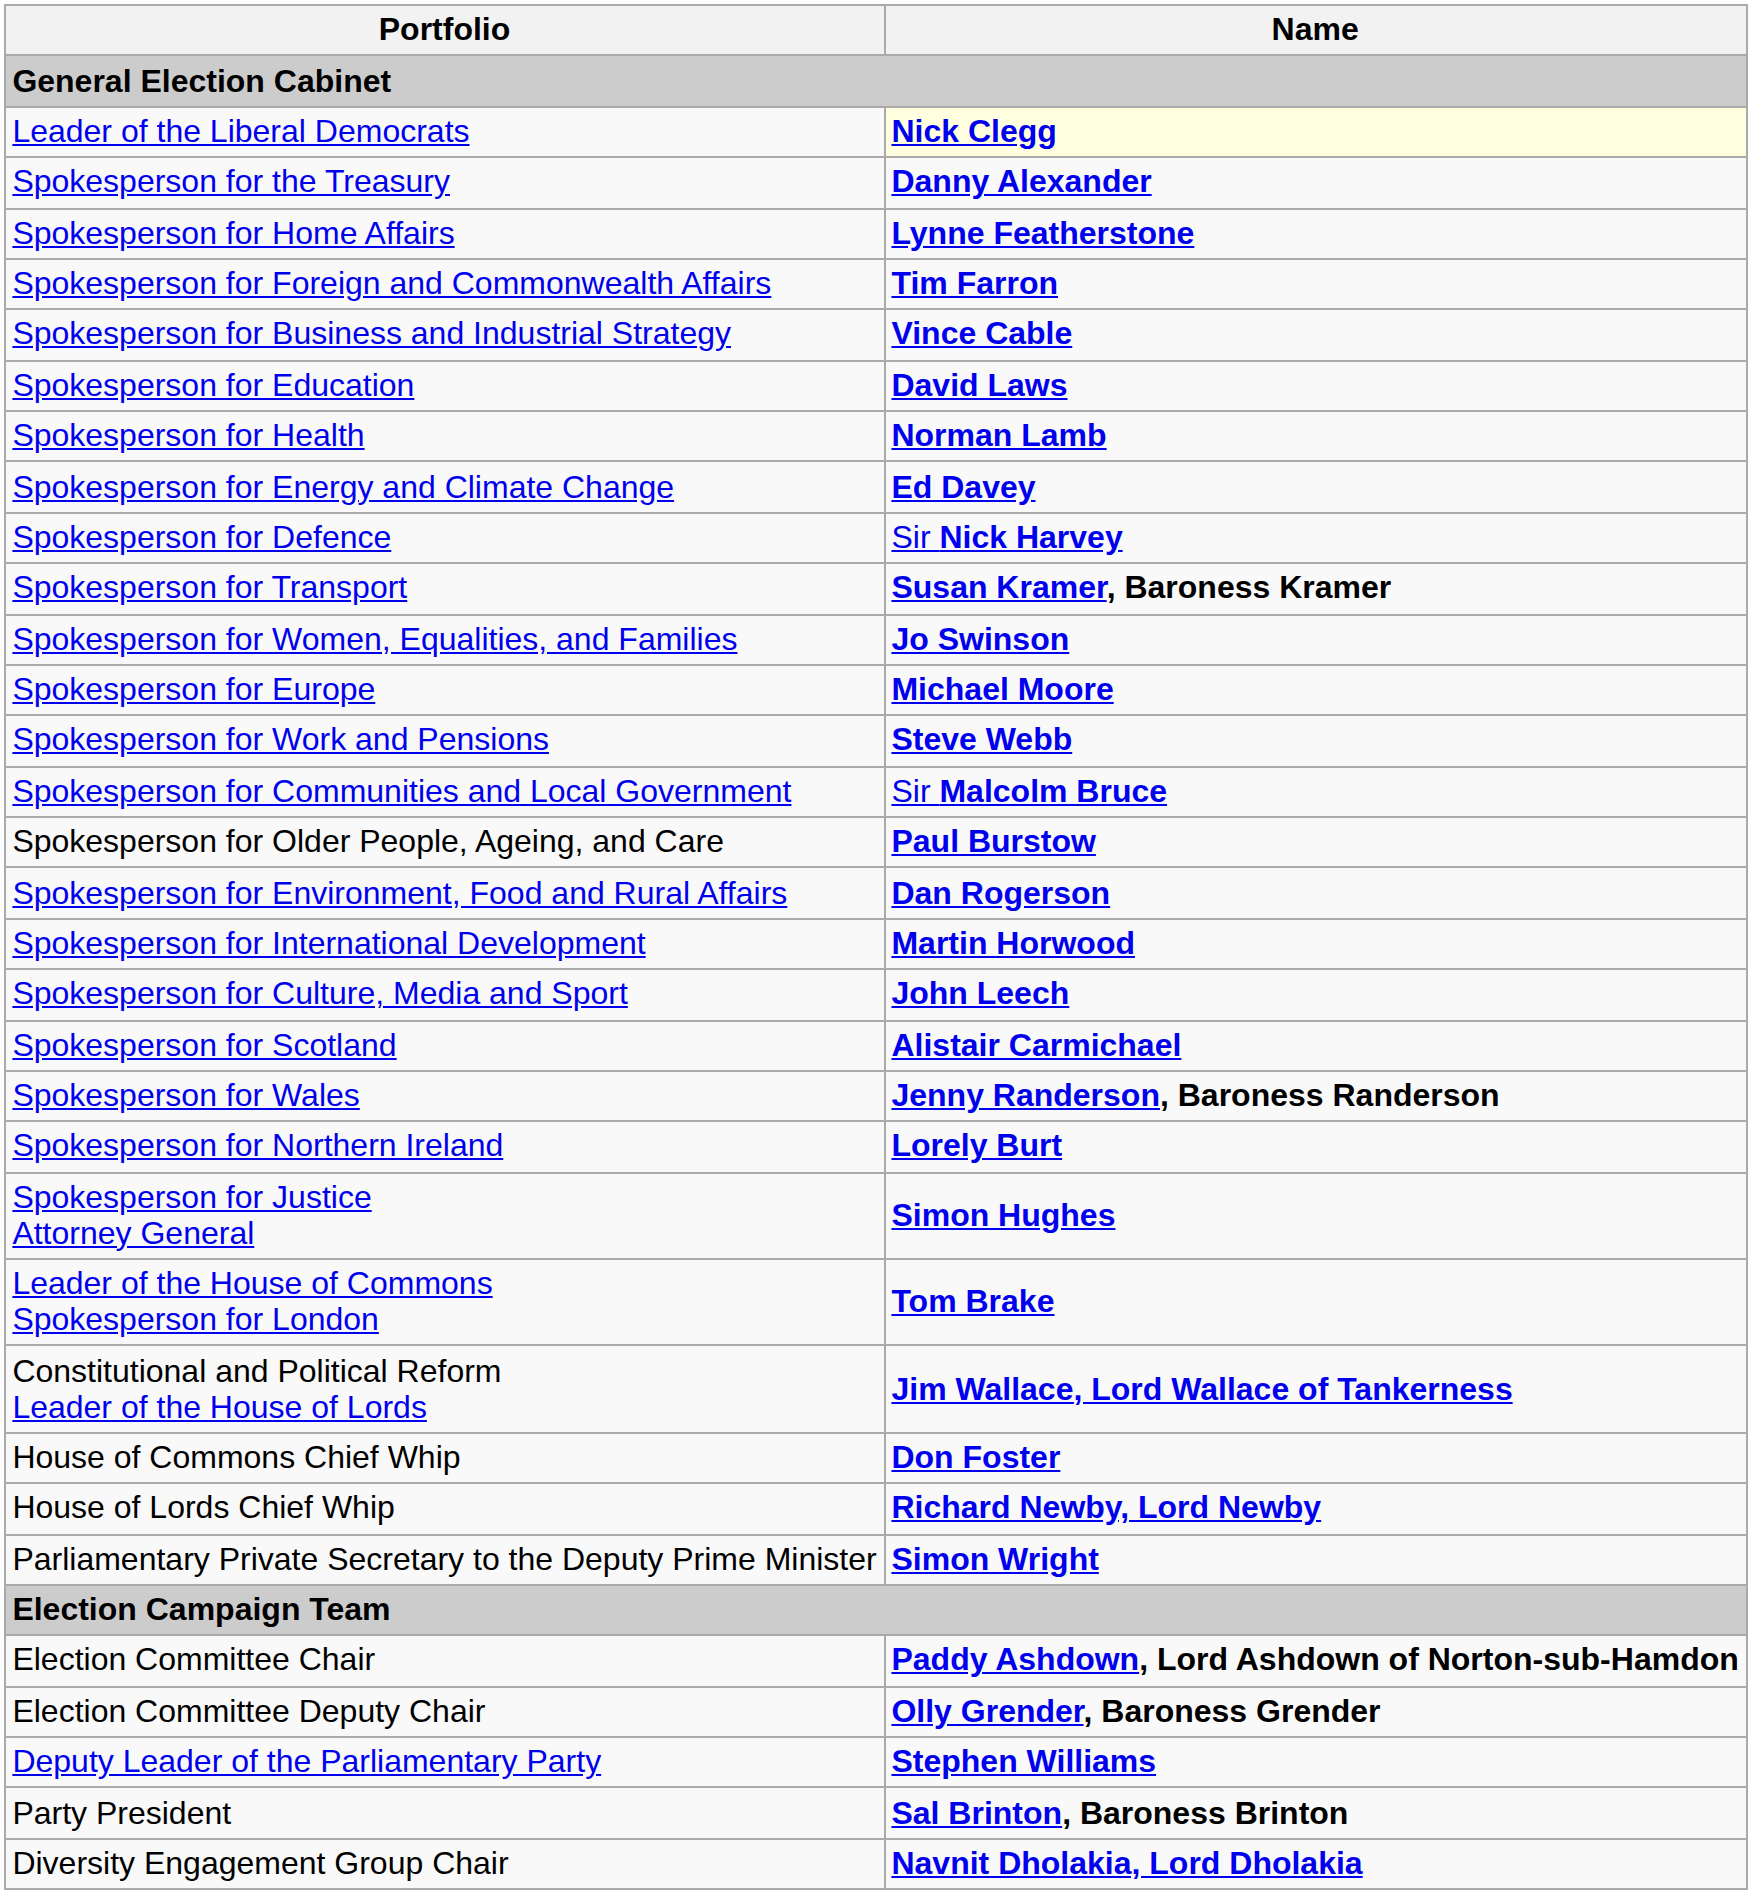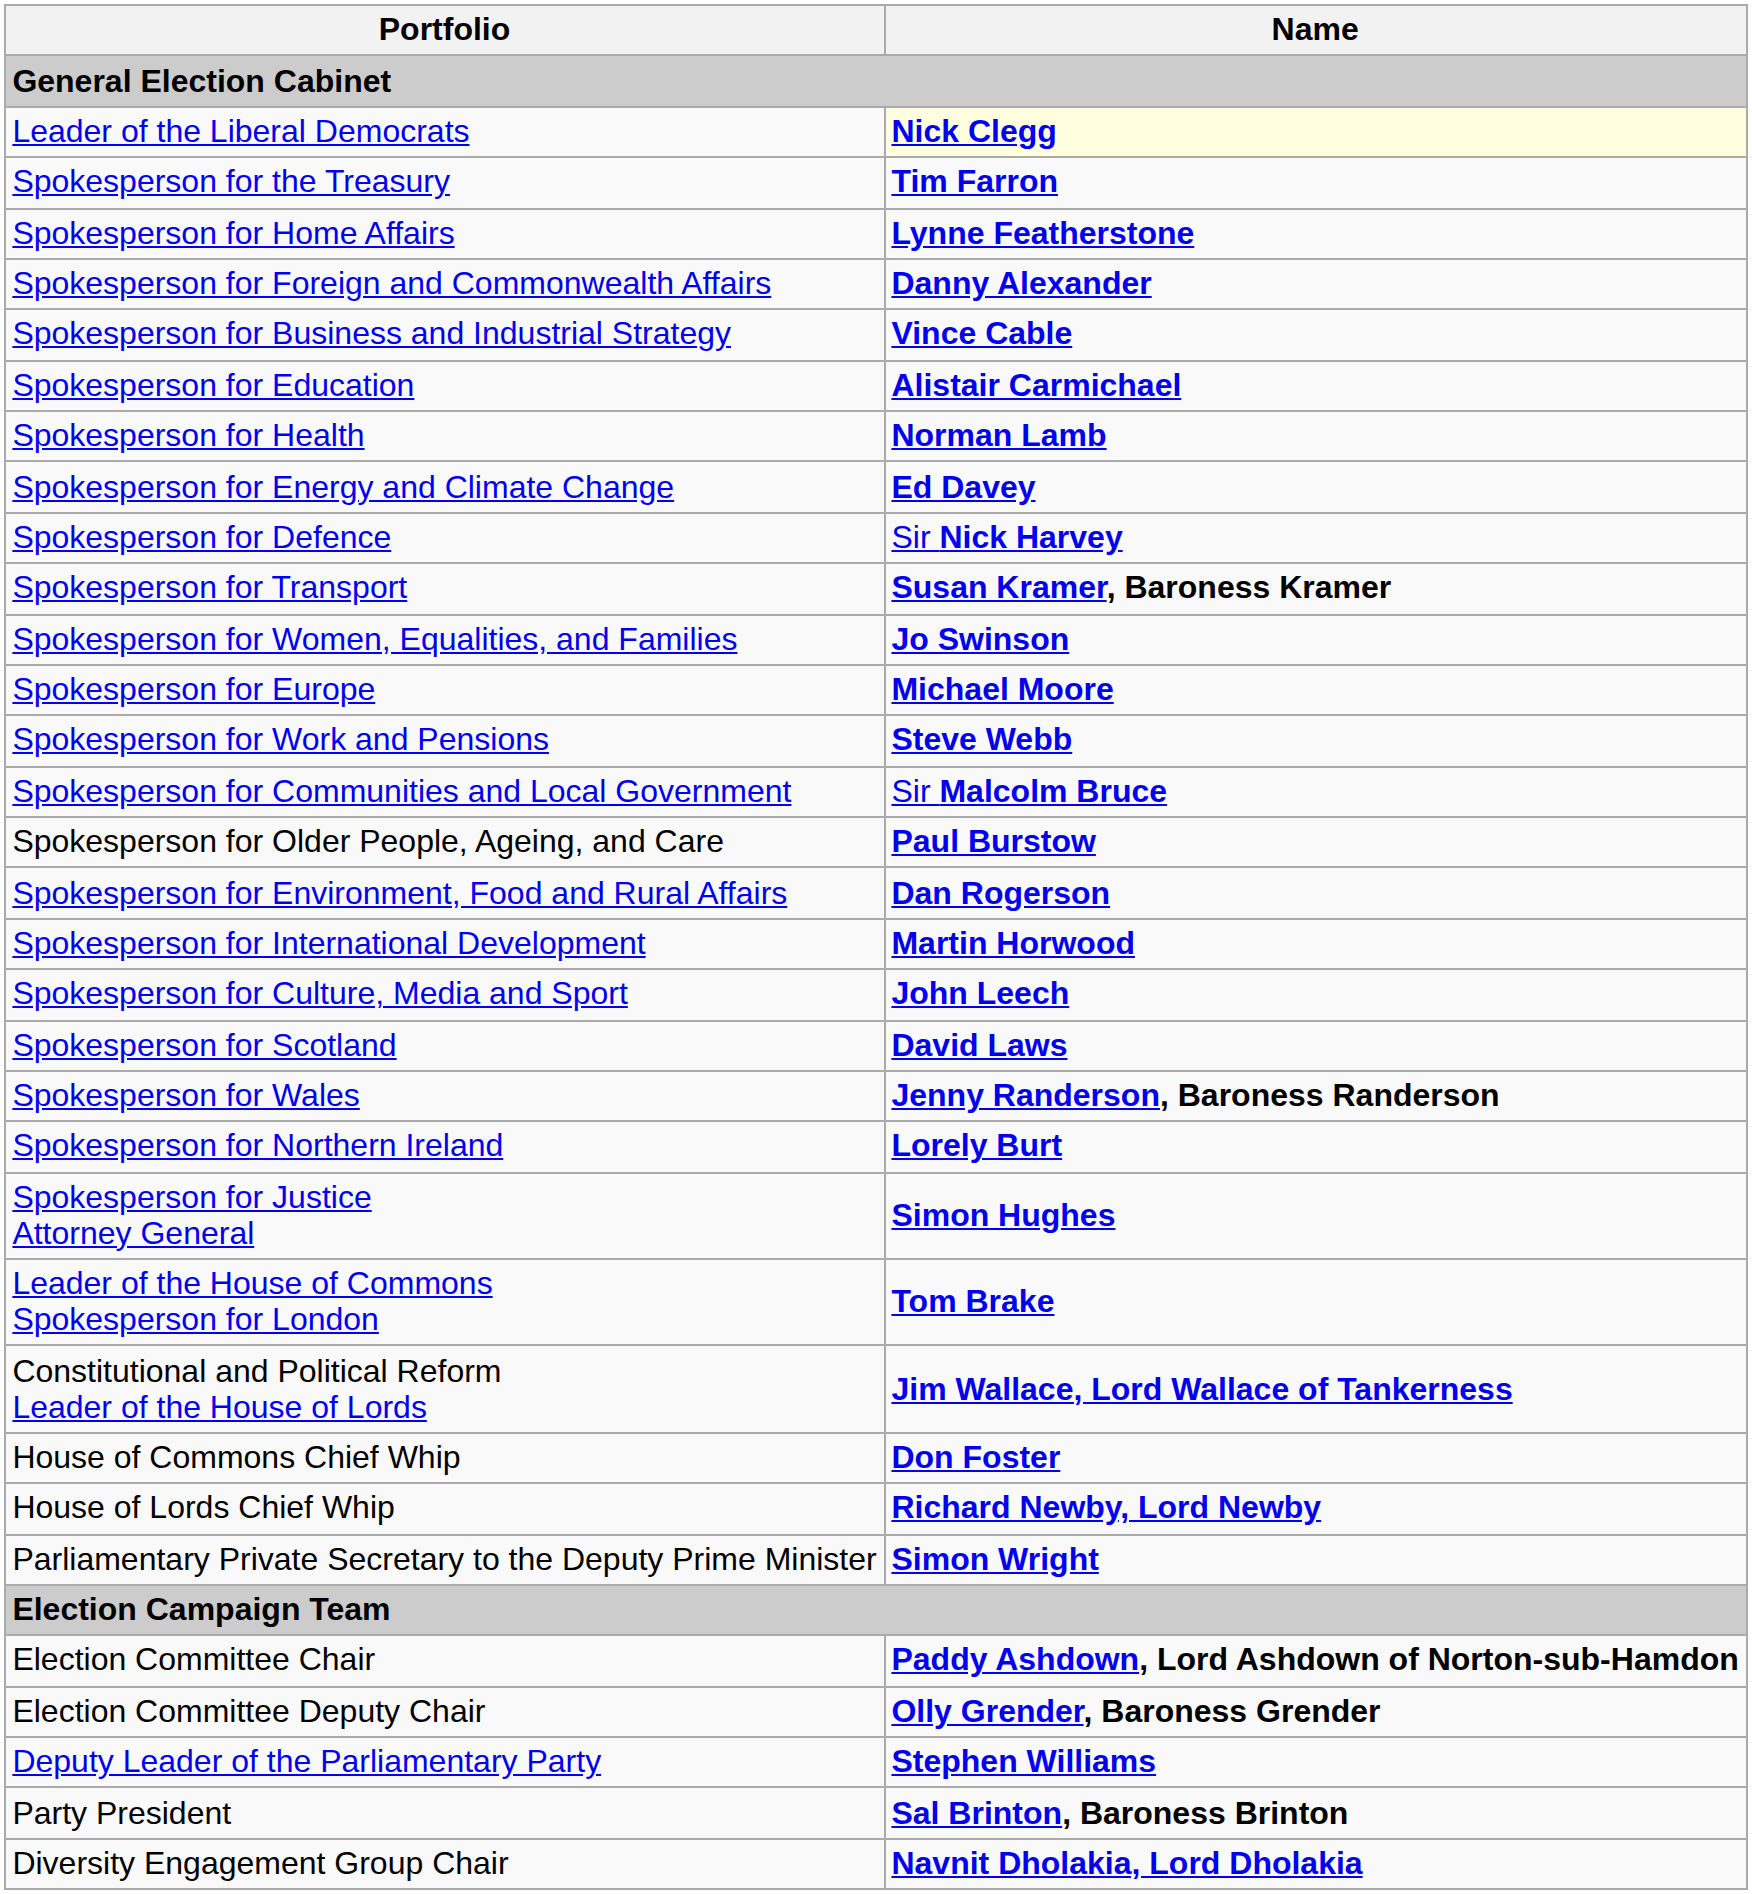Spokesperson for the Treasury | Name: Danny Alexander -> Tim Farron
Spokesperson for Foreign and Commonwealth Affairs | Name: Tim Farron -> Danny Alexander
Spokesperson for Education | Name: David Laws -> Alistair Carmichael
Spokesperson for Scotland | Name: Alistair Carmichael -> David Laws
